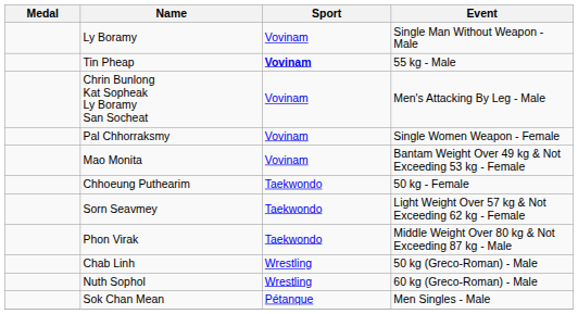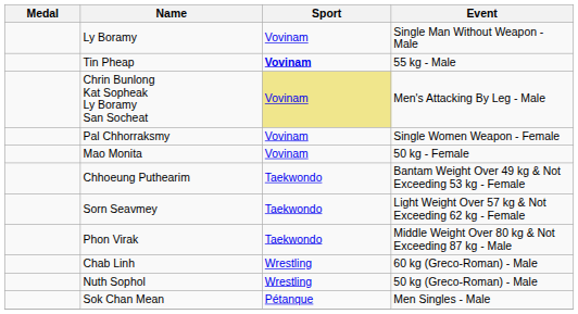Chrin Bunlong Kat Sopheak Ly Boramy San Socheat | Sport: no background -> khaki background
Mao Monita | Event: Bantam Weight Over 49 kg & Not Exceeding 53 kg - Female -> 50 kg - Female
Chhoeung Puthearim | Event: 50 kg - Female -> Bantam Weight Over 49 kg & Not Exceeding 53 kg - Female
Chab Linh | Event: 50 kg (Greco-Roman) - Male -> 60 kg (Greco-Roman) - Male
Nuth Sophol | Event: 60 kg (Greco-Roman) - Male -> 50 kg (Greco-Roman) - Male
